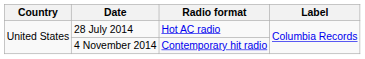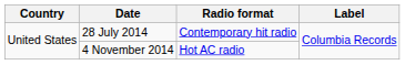28 July 2014 | Radio format: Hot AC radio -> Contemporary hit radio
4 November 2014 | Radio format: Contemporary hit radio -> Hot AC radio
